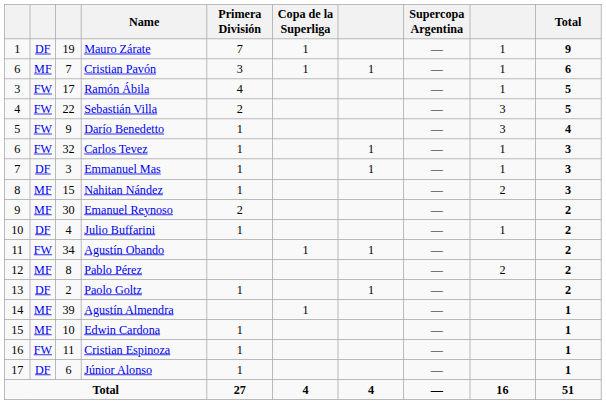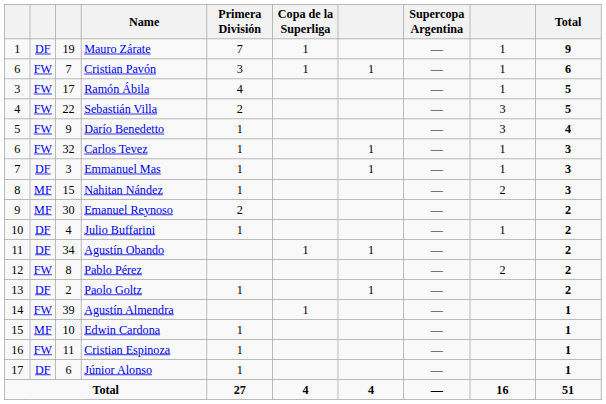Cristian Pavón | column 2: MF -> FW
Agustín Obando | column 2: FW -> DF
Pablo Pérez | column 2: MF -> FW
Agustín Almendra | column 2: MF -> FW
